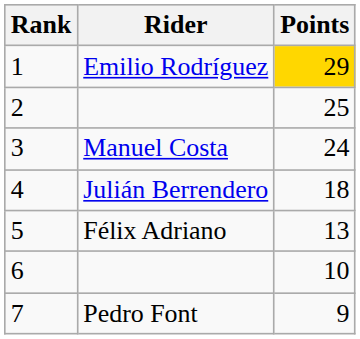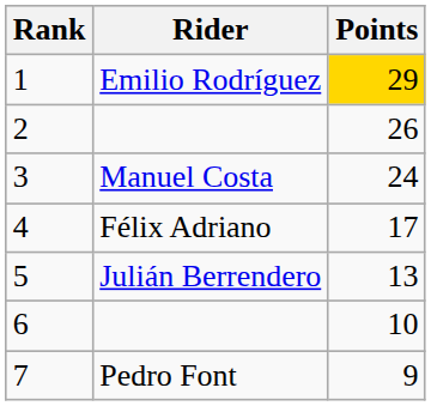2 | Points: 25 -> 26
4 | Rider: Julián Berrendero -> Félix Adriano
4 | Points: 18 -> 17
5 | Rider: Félix Adriano -> Julián Berrendero
